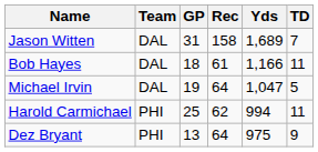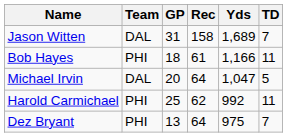Bob Hayes | Team: DAL -> PHI
Michael Irvin | GP: 19 -> 20
Harold Carmichael | Yds: 994 -> 992
Dez Bryant | TD: 9 -> 7
